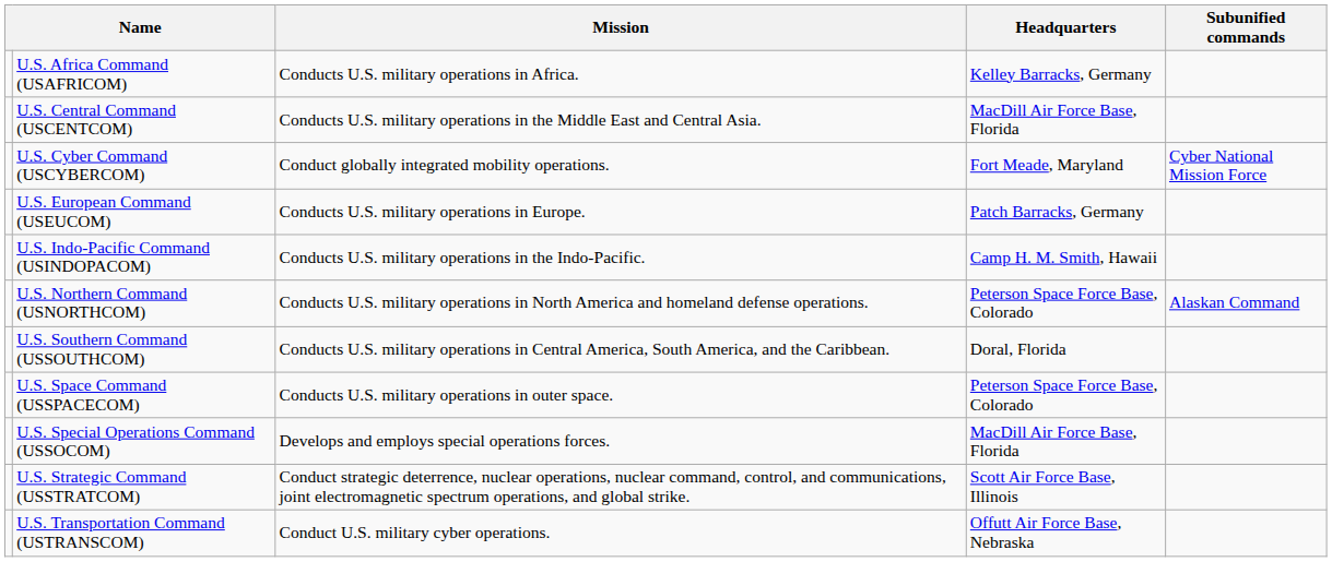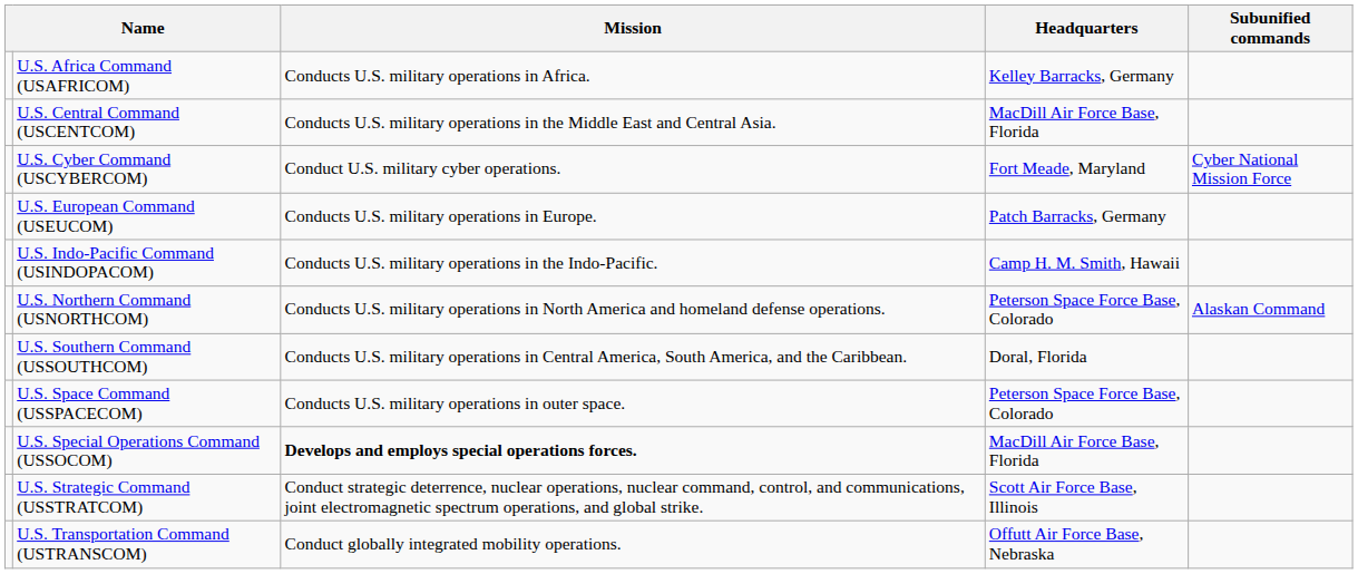U.S. Cyber Command (USCYBERCOM) | Mission: Conduct globally integrated mobility operations. -> Conduct U.S. military cyber operations.
U.S. Special Operations Command (USSOCOM) | Mission: normal -> bold
U.S. Transportation Command (USTRANSCOM) | Mission: Conduct U.S. military cyber operations. -> Conduct globally integrated mobility operations.
